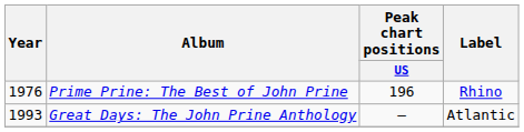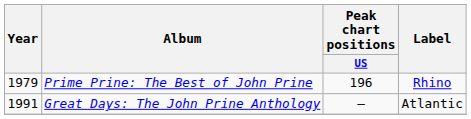Prime Prine: The Best of John Prine | Year: 1976 -> 1979
Great Days: The John Prine Anthology | Year: 1993 -> 1991
